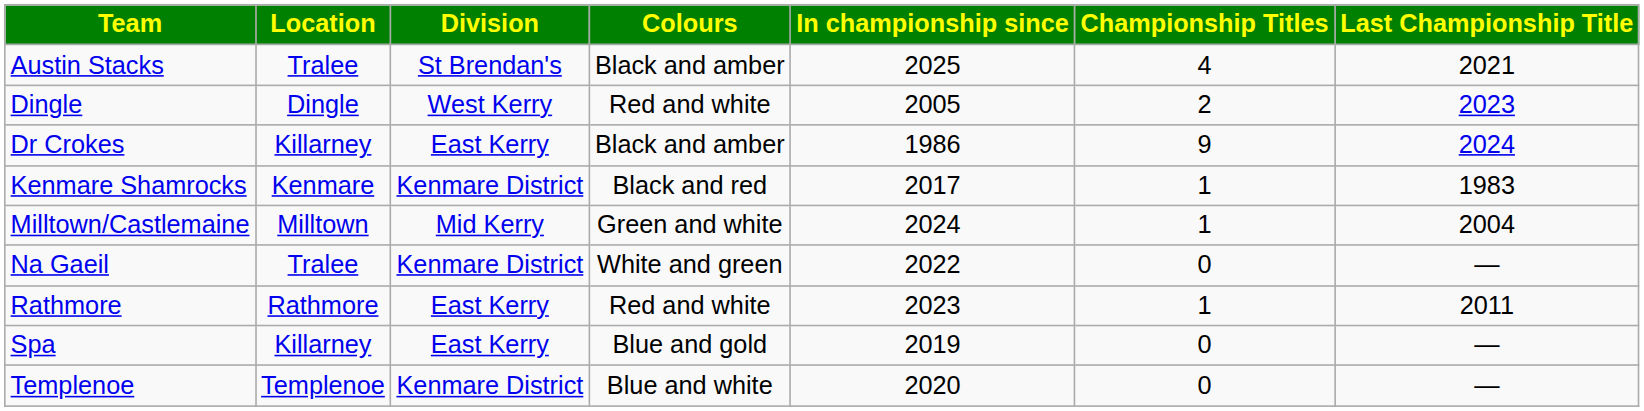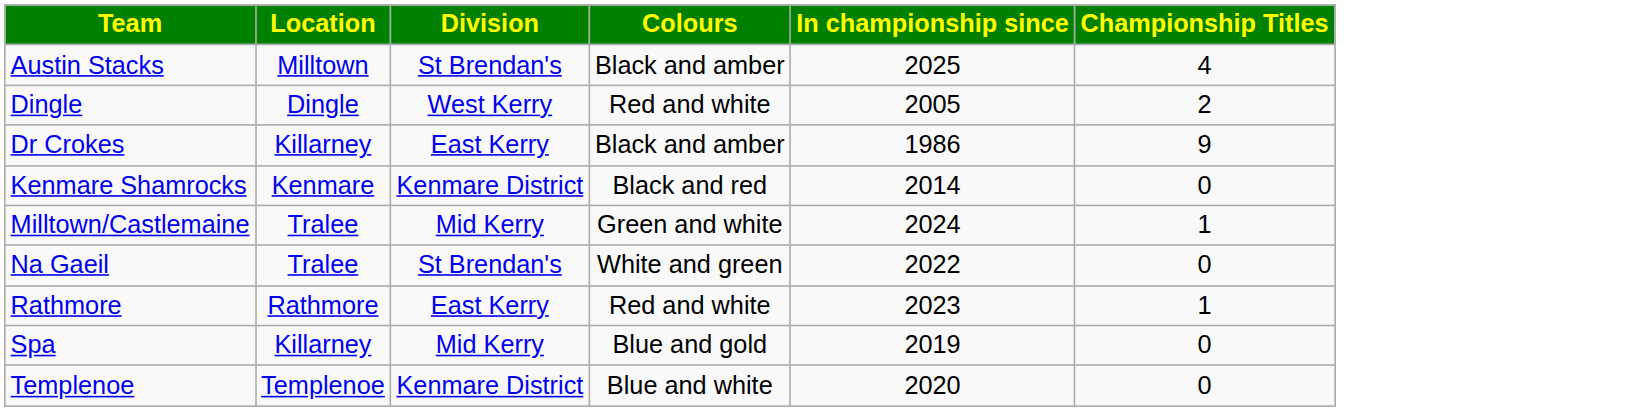- column: Last Championship Title | 2021 | 2023 | 2024 | 1983 | 2004 | — | 2011 | — | —
Austin Stacks | Location: Tralee -> Milltown
Kenmare Shamrocks | In championship since: 2017 -> 2014
Kenmare Shamrocks | Championship Titles: 1 -> 0
Milltown/Castlemaine | Location: Milltown -> Tralee
Na Gaeil | Division: Kenmare District -> St Brendan's
Spa | Division: East Kerry -> Mid Kerry
